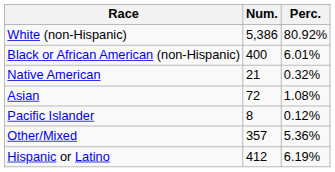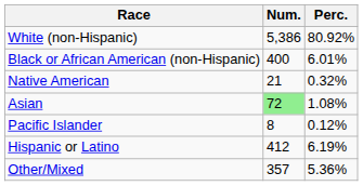Asian | Num.: no background -> lightgreen background
rows swapped: Other/Mixed <-> Hispanic or Latino
